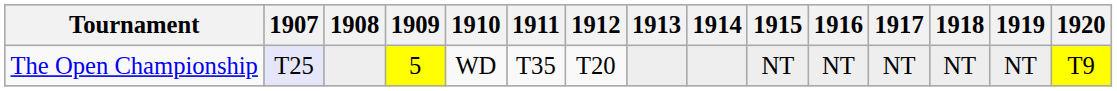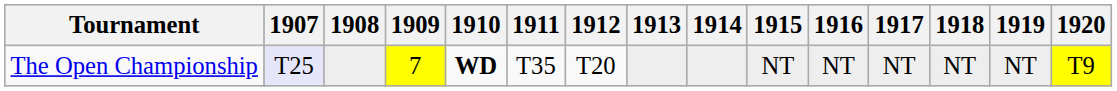The Open Championship | 1909: 5 -> 7
The Open Championship | 1910: normal -> bold
